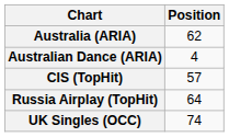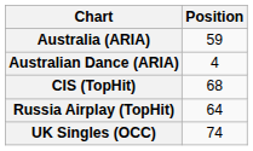Australia (ARIA) | Position: 62 -> 59
CIS (TopHit) | Position: 57 -> 68
